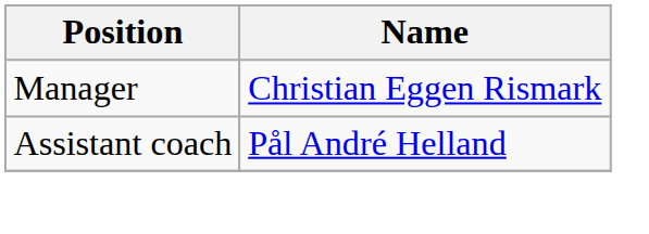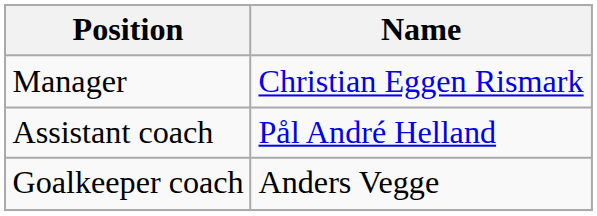+ row: Goalkeeper coach | Anders Vegge
